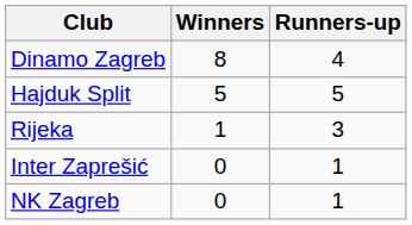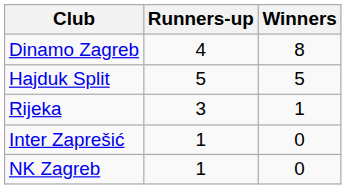columns swapped: Winners <-> Runners-up
